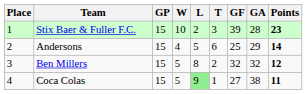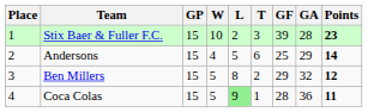Ben Millers | GF: 32 -> 29
Coca Colas | GF: 27 -> 28
Coca Colas | GA: 38 -> 36
